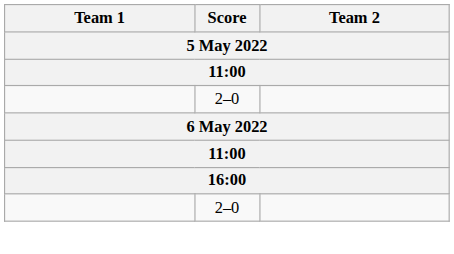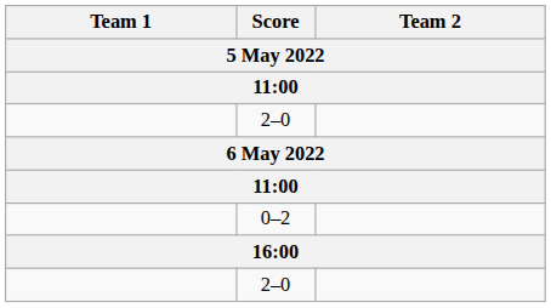+ row: 0–2
